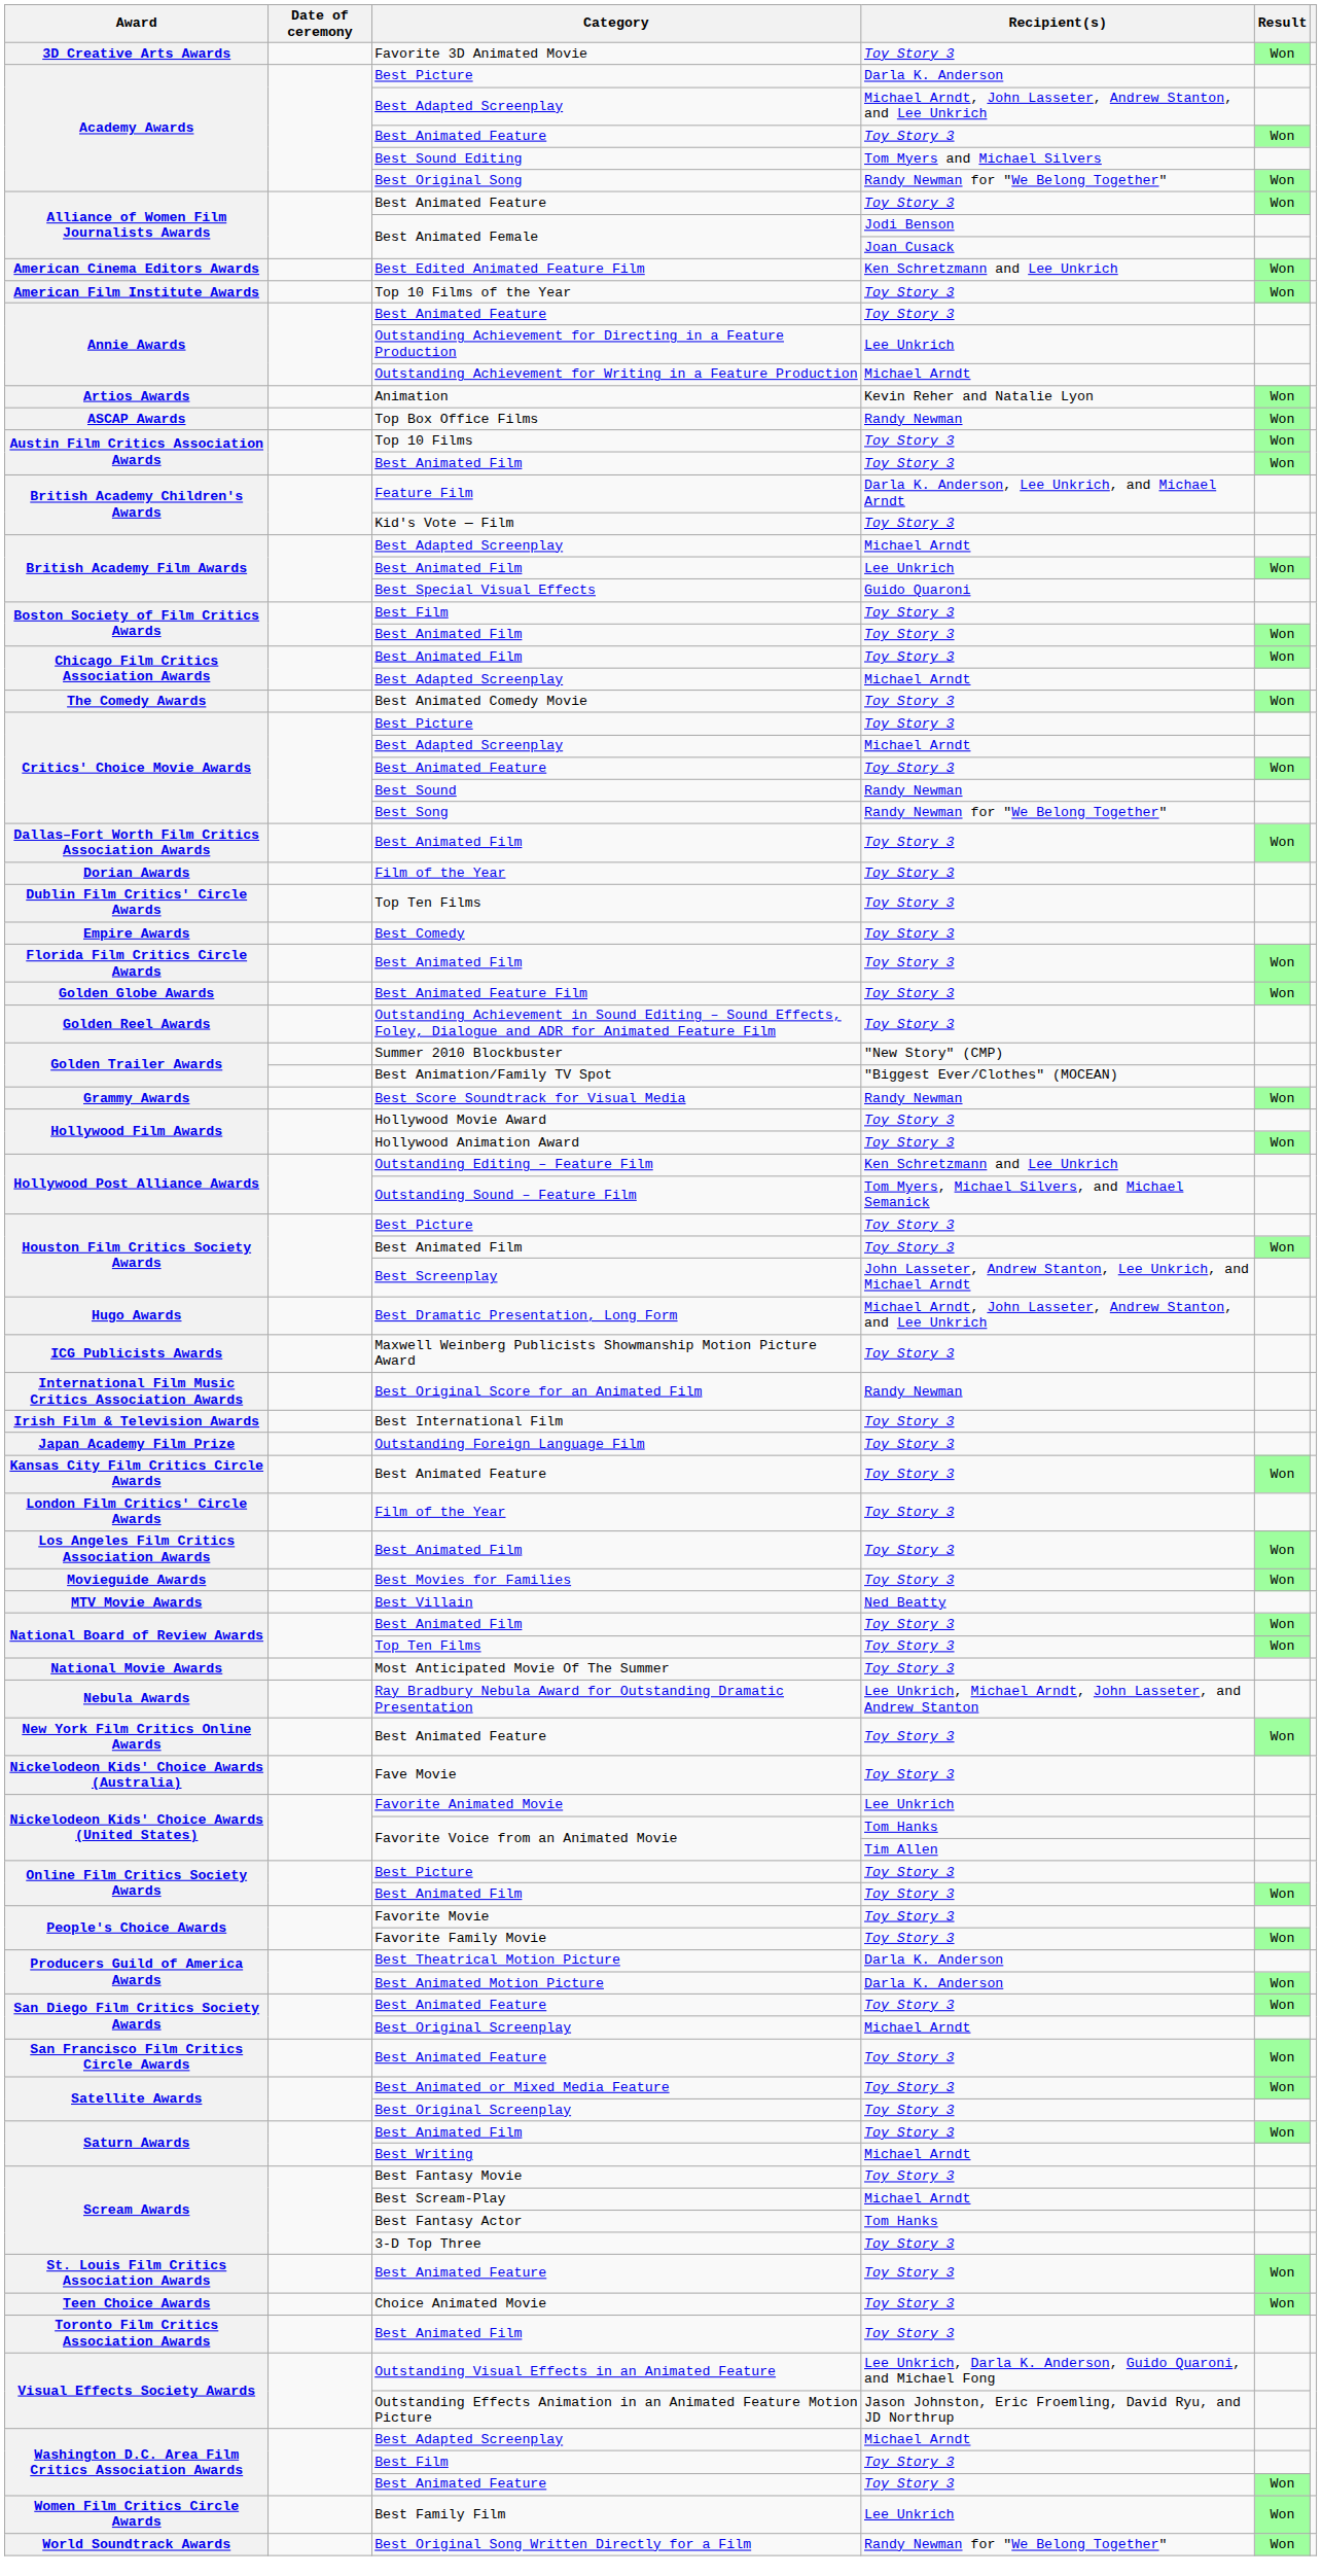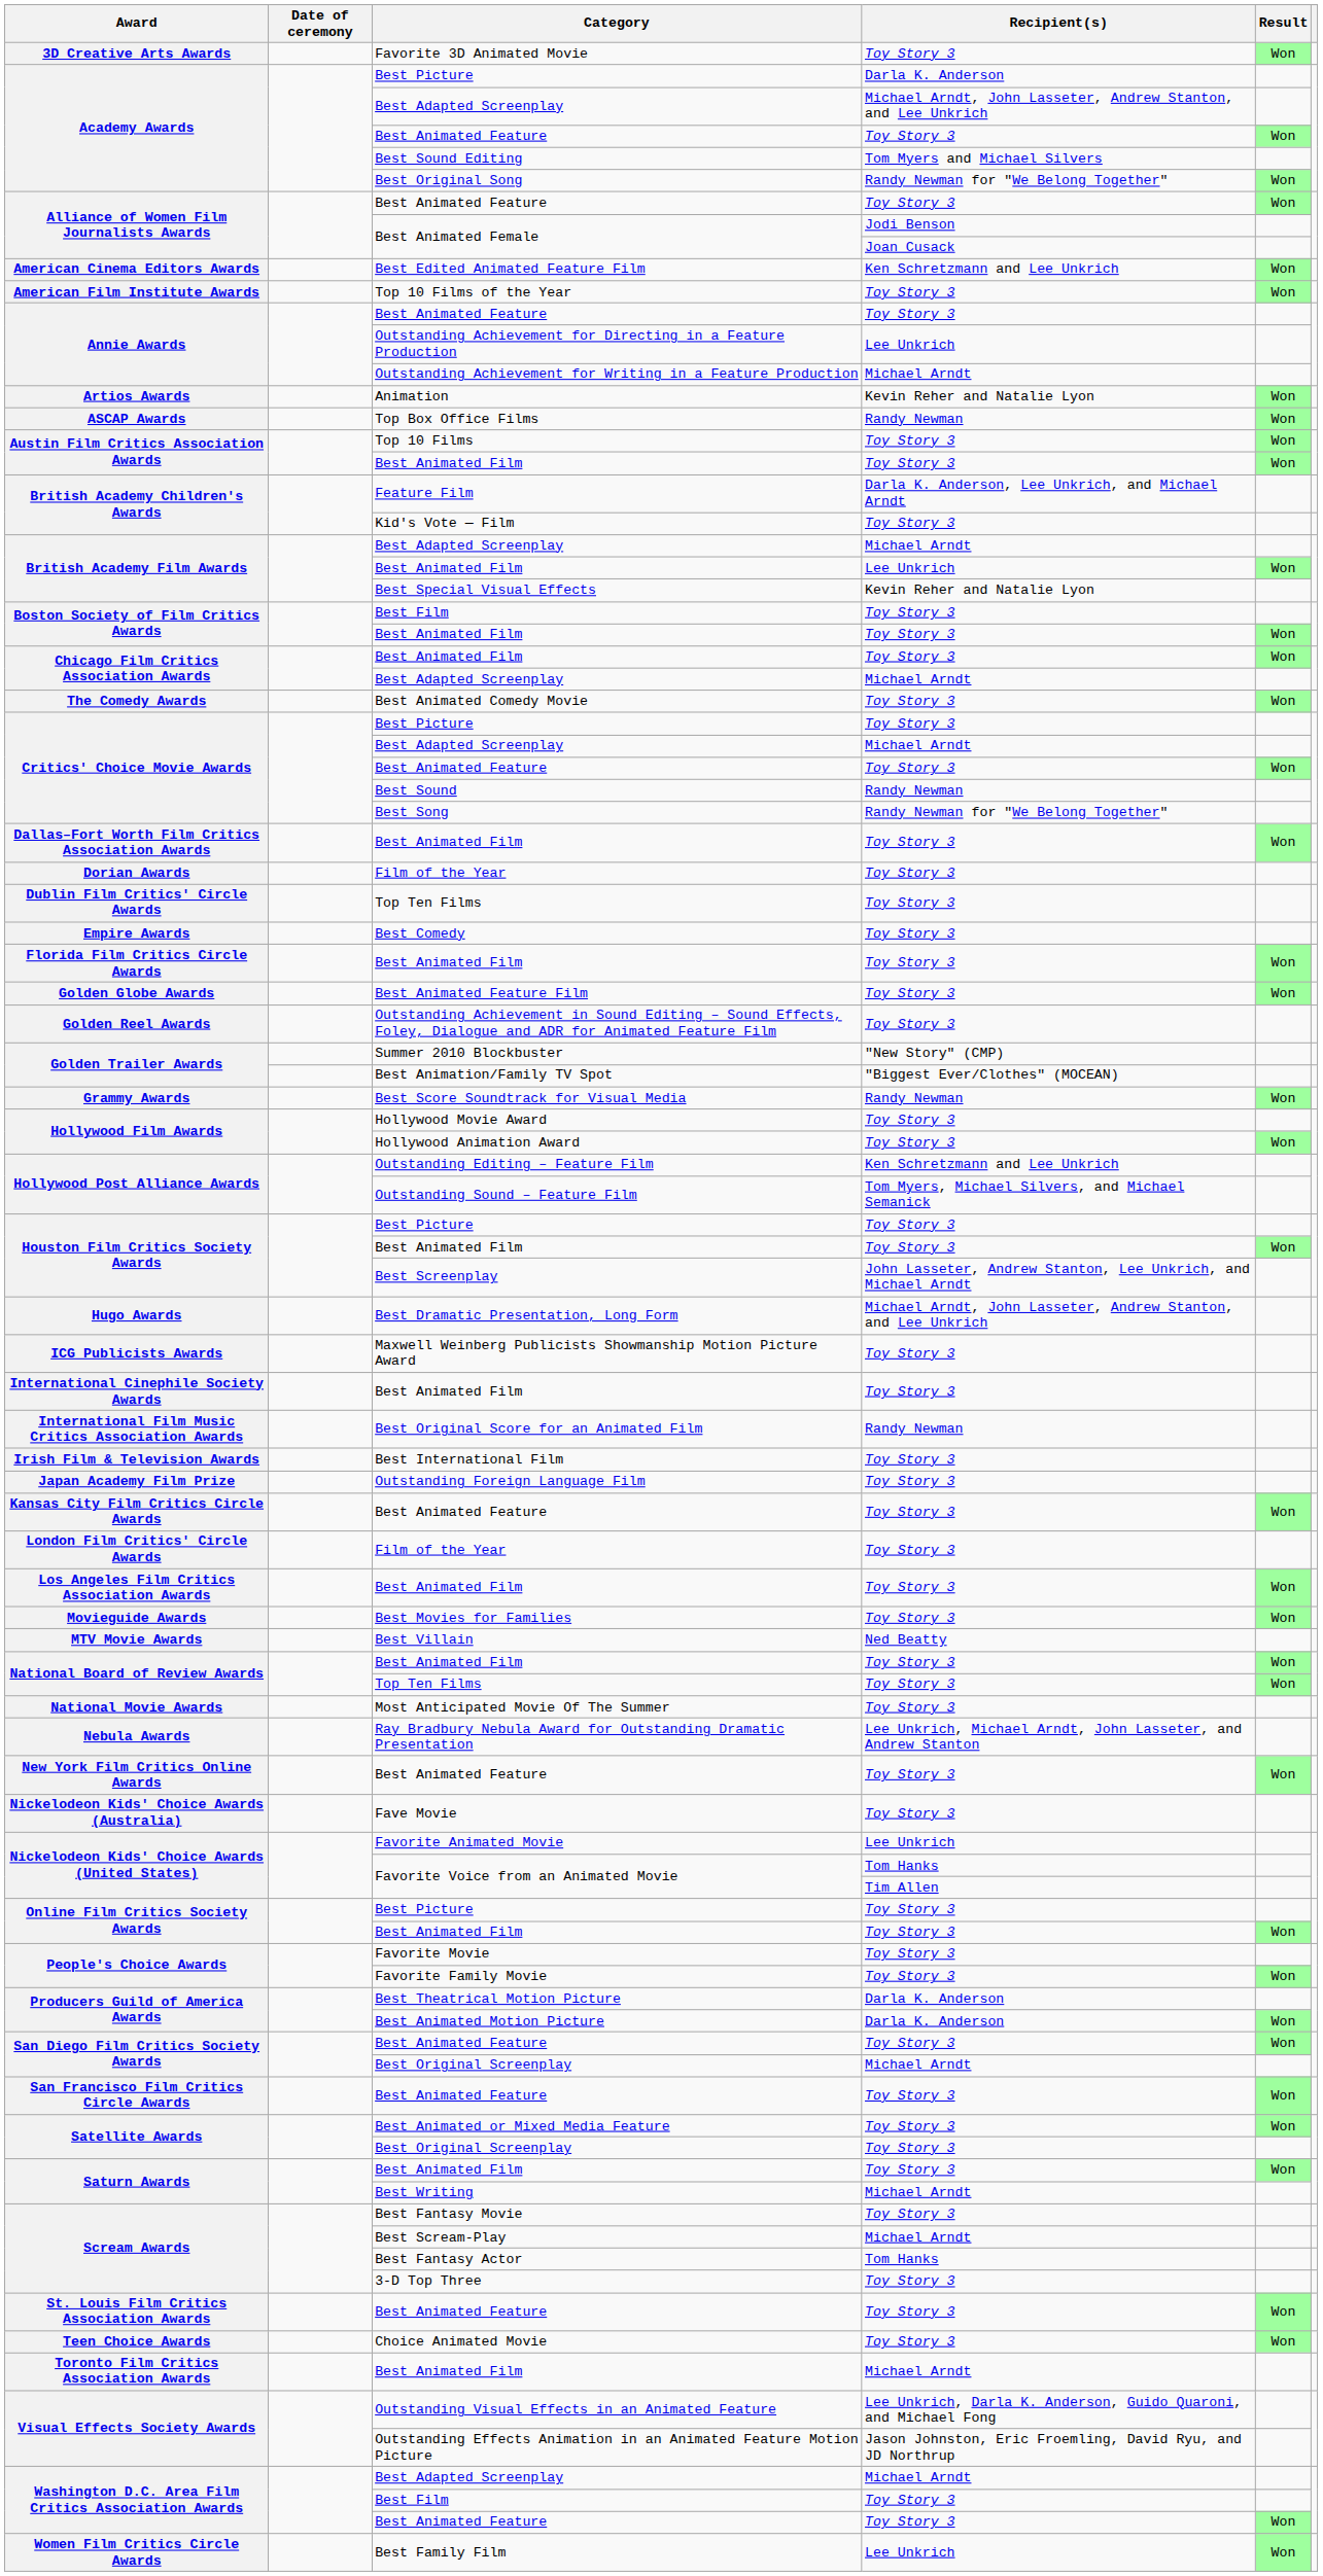Best Special Visual Effects | Recipient(s): Guido Quaroni -> Kevin Reher and Natalie Lyon
+ row: International Cinephile Society Awards | Best Animated Film | Toy Story 3
Toronto Film Critics Association Awards / Best Animated Film | Recipient(s): Toy Story 3 -> Michael Arndt
- row: World Soundtrack Awards | Best Original Song Written Directly for a Film | Randy Newman for "We Belong Together" | Won
